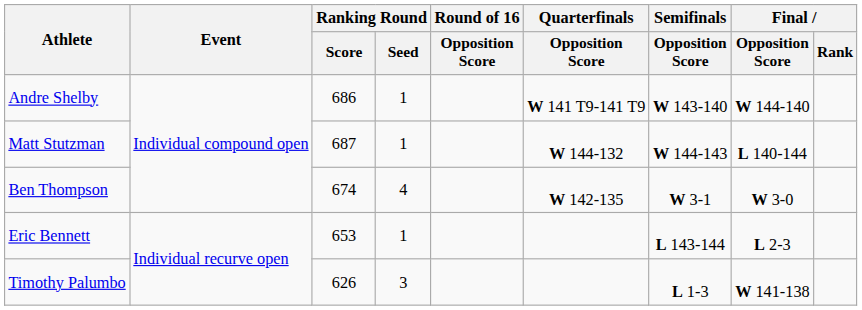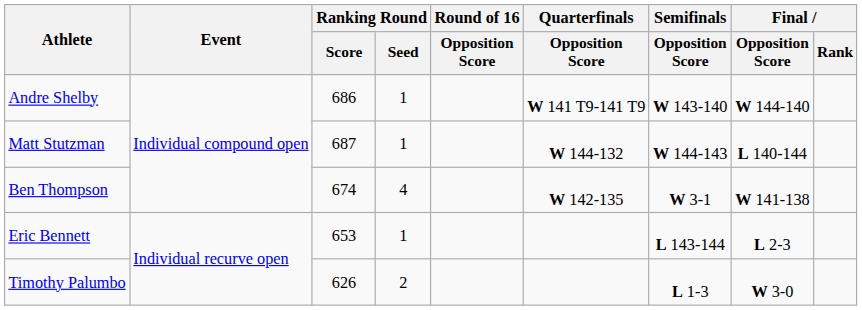Ben Thompson | Final / Opposition Score: W 3-0 -> W 141-138
Timothy Palumbo | Ranking Round / Seed: 3 -> 2
Timothy Palumbo | Final / Opposition Score: W 141-138 -> W 3-0
